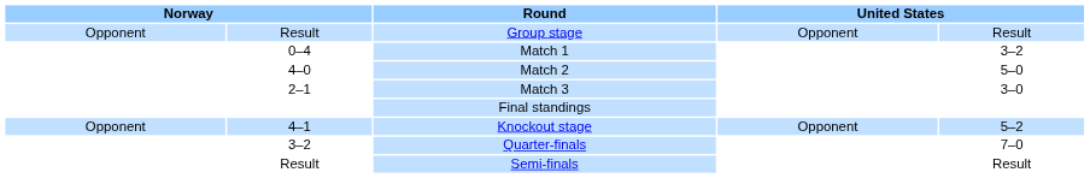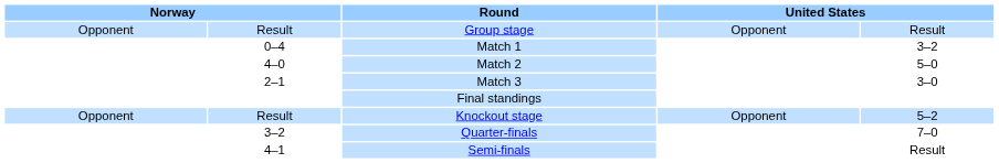Knockout stage | column 2: 4–1 -> Result
Semi-finals | column 2: Result -> 4–1
